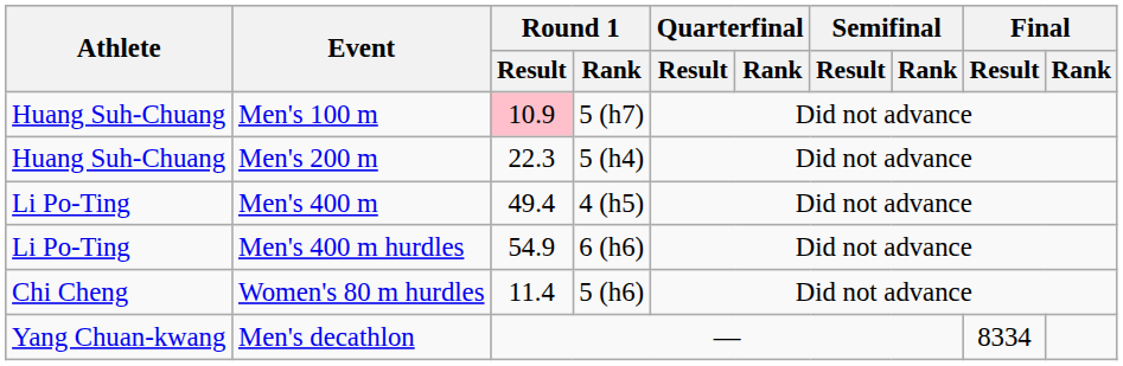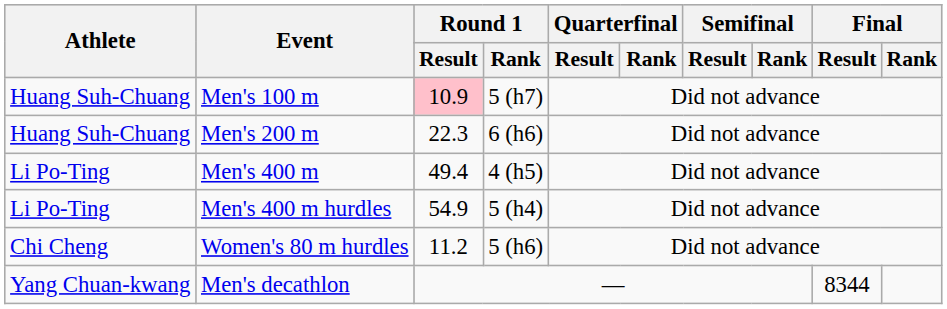Men's 200 m | Round 1 / Rank: 5 (h4) -> 6 (h6)
Men's 400 m hurdles | Round 1 / Rank: 6 (h6) -> 5 (h4)
Women's 80 m hurdles | Round 1 / Result: 11.4 -> 11.2
Men's decathlon | Final / Result: 8334 -> 8344
